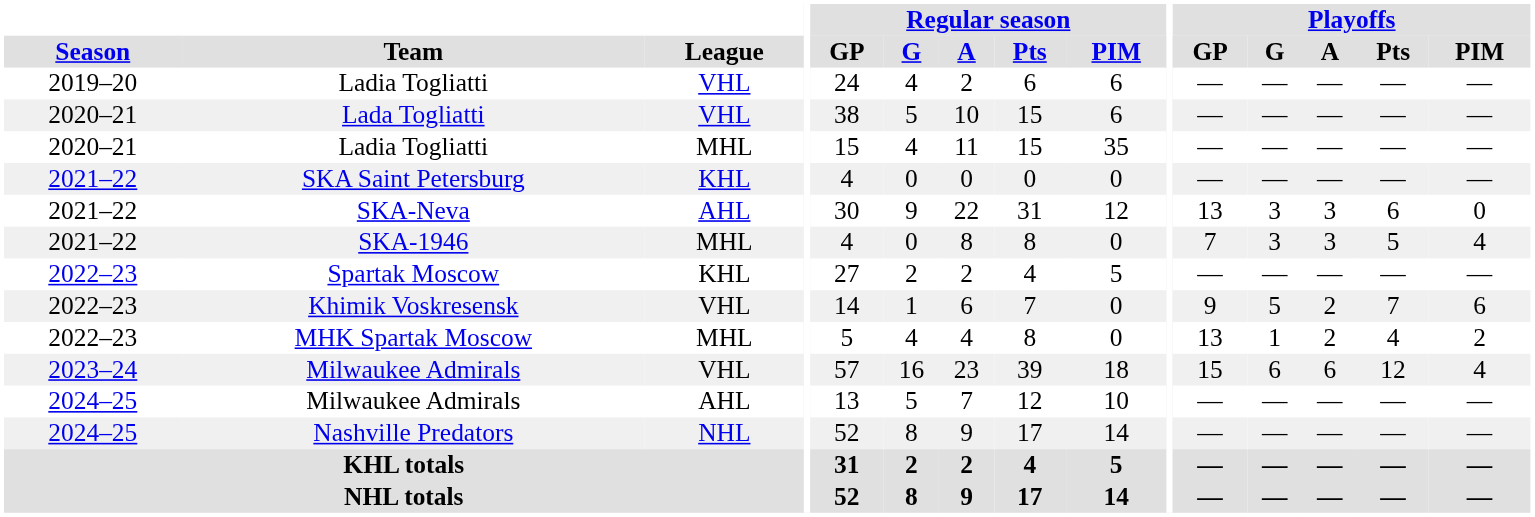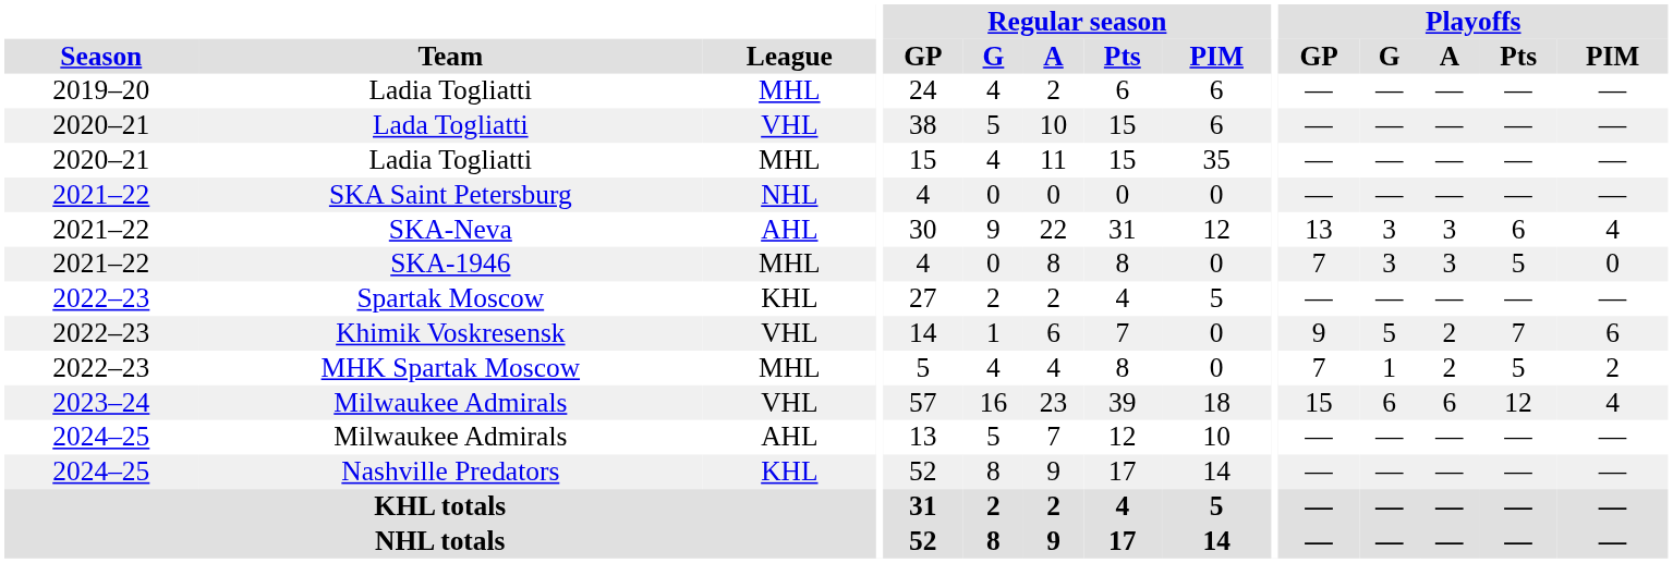2019–20 / Ladia Togliatti | League: VHL -> MHL
SKA Saint Petersburg | League: KHL -> NHL
SKA-Neva | Playoffs / PIM: 0 -> 4
SKA-1946 | Playoffs / PIM: 4 -> 0
MHK Spartak Moscow | Playoffs / GP: 13 -> 7
MHK Spartak Moscow | Playoffs / Pts: 4 -> 5
Nashville Predators | League: NHL -> KHL
